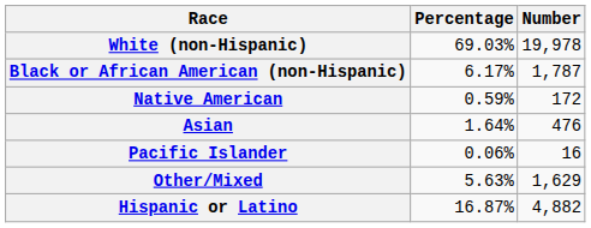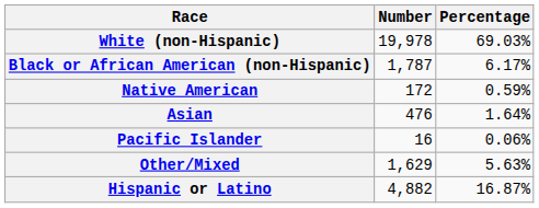columns swapped: Number <-> Percentage
